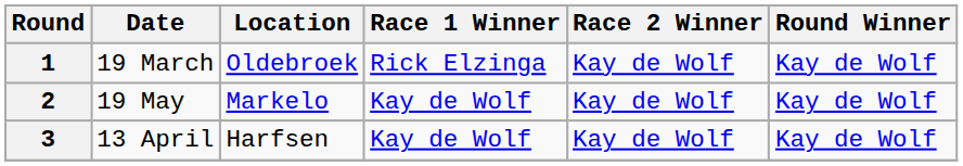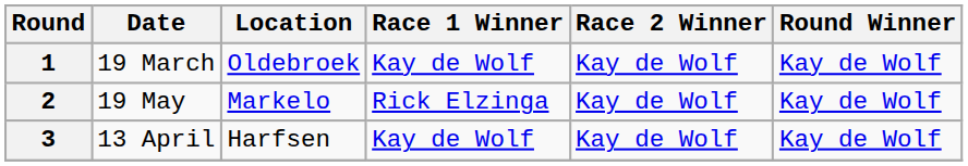1 | Race 1 Winner: Rick Elzinga -> Kay de Wolf
2 | Race 1 Winner: Kay de Wolf -> Rick Elzinga
